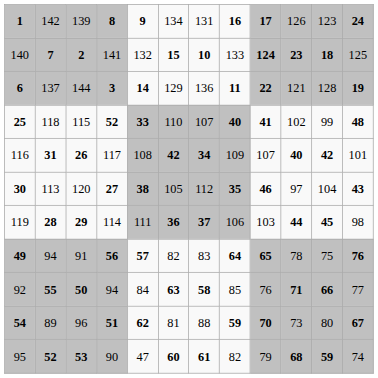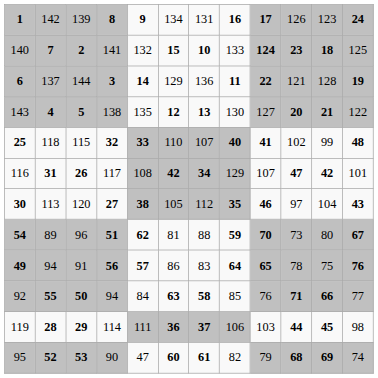+ row: 143 | 4 | 5 | 138 | 135 | 12 | 13 | 130 | 127 | 20 | 21 | 122
25 | column 4: 52 -> 32
116 | column 8: 109 -> 129
116 | column 10: 40 -> 47
rows swapped: 119 <-> 54
49 | column 6: 82 -> 86
95 | column 11: 59 -> 69
